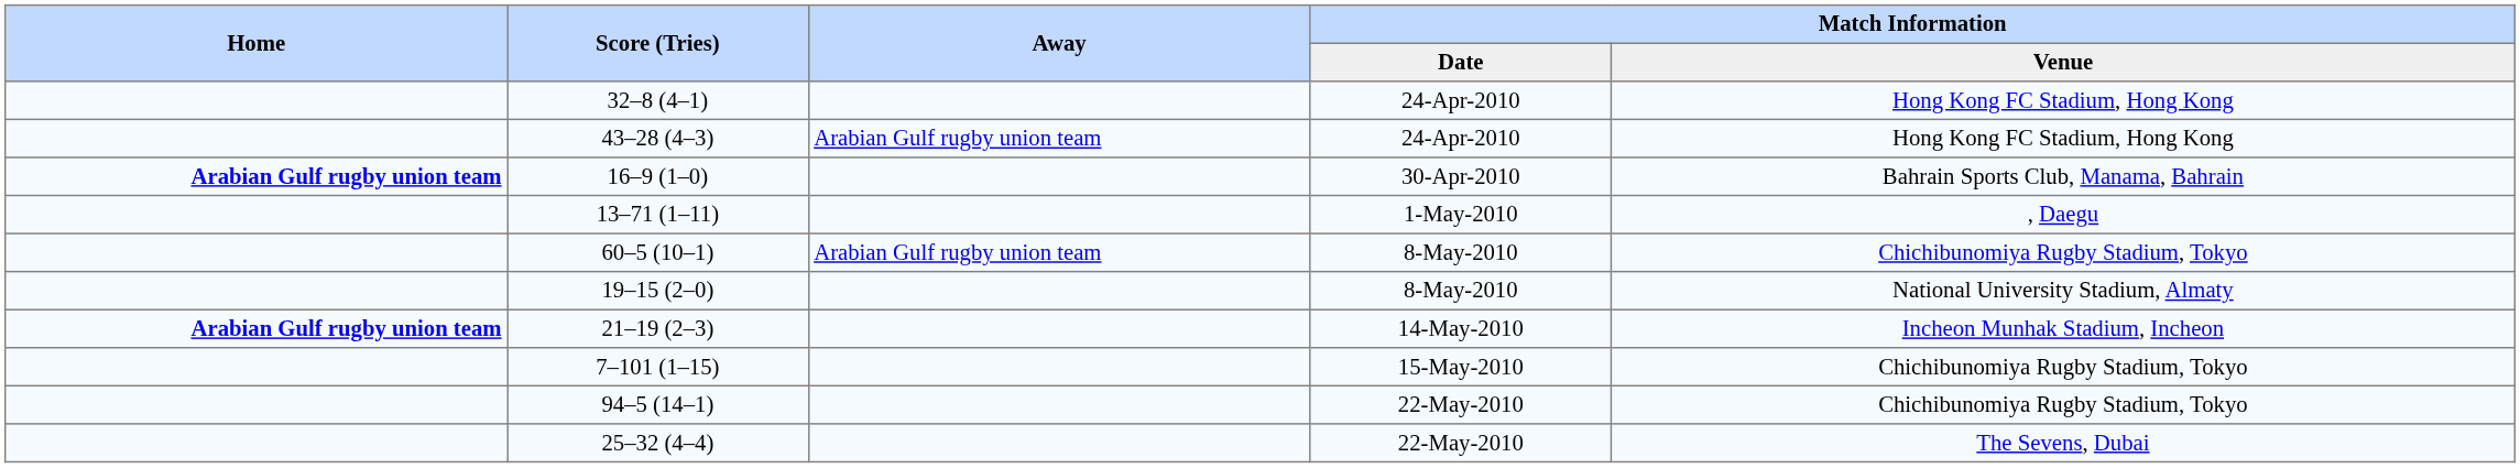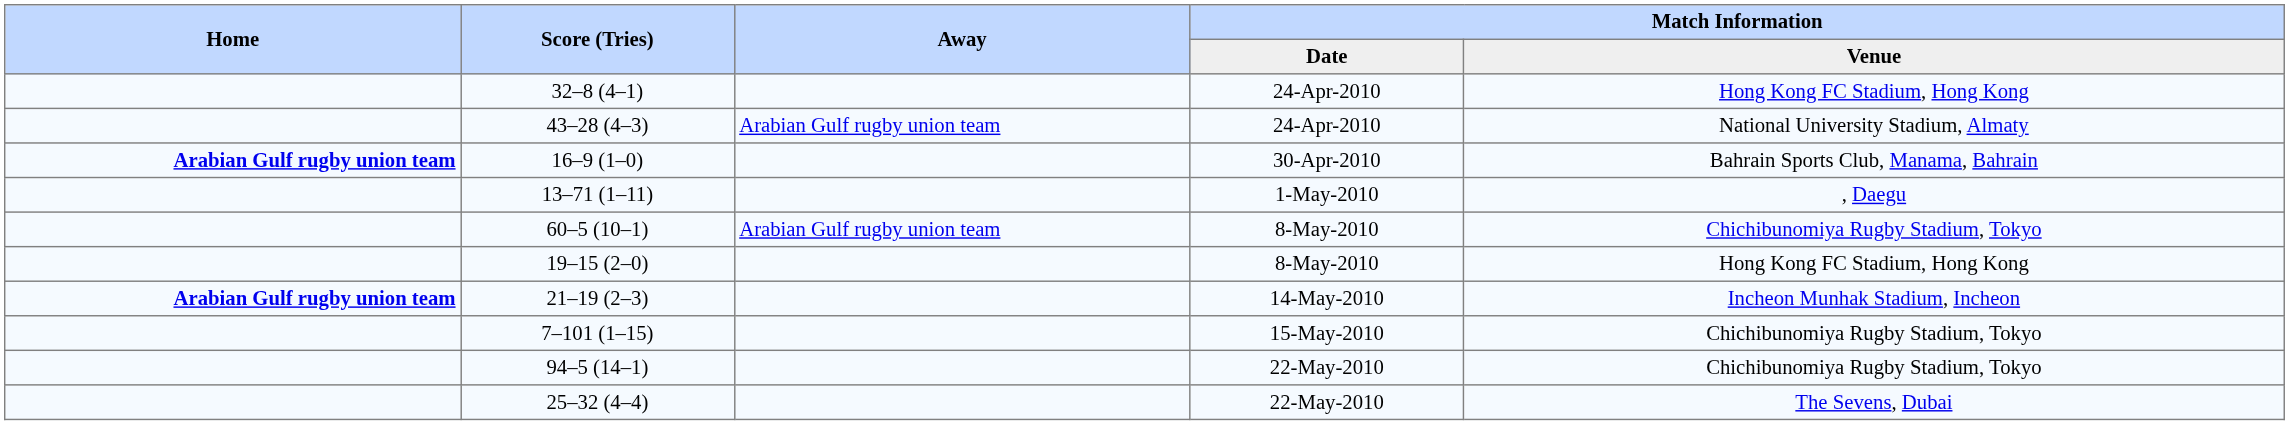43–28 (4–3) | Match Information / Venue: Hong Kong FC Stadium, Hong Kong -> National University Stadium, Almaty
19–15 (2–0) | Match Information / Venue: National University Stadium, Almaty -> Hong Kong FC Stadium, Hong Kong
